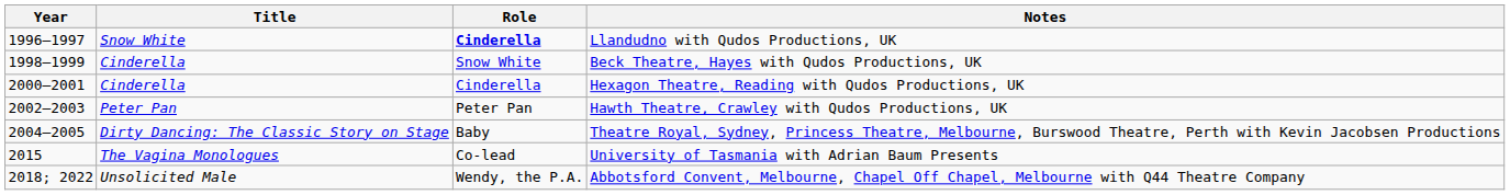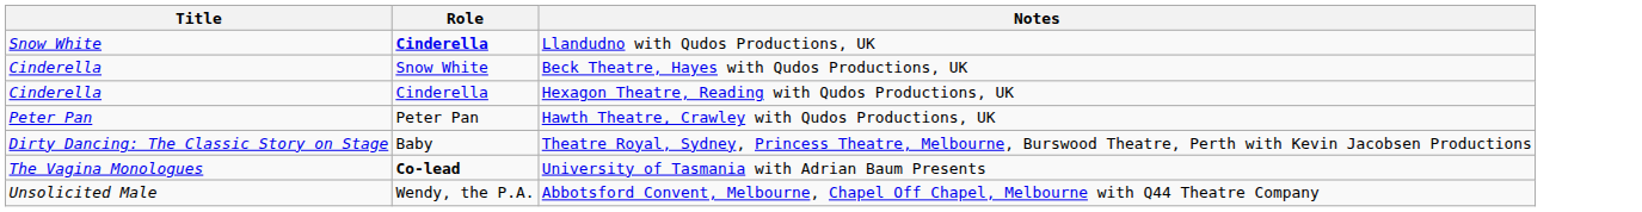- column: Year | 1996–1997 | 1998–1999 | 2000–2001 | 2002–2003 | 2004–2005 | 2015 | 2018; 2022
University of Tasmania with Adrian Baum Presents | Role: normal -> bold
